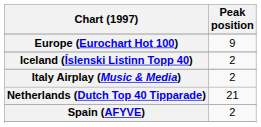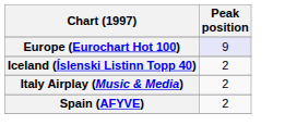Europe (Eurochart Hot 100) | Peak position: no background -> lavender background
- row: Netherlands (Dutch Top 40 Tipparade) | 21
